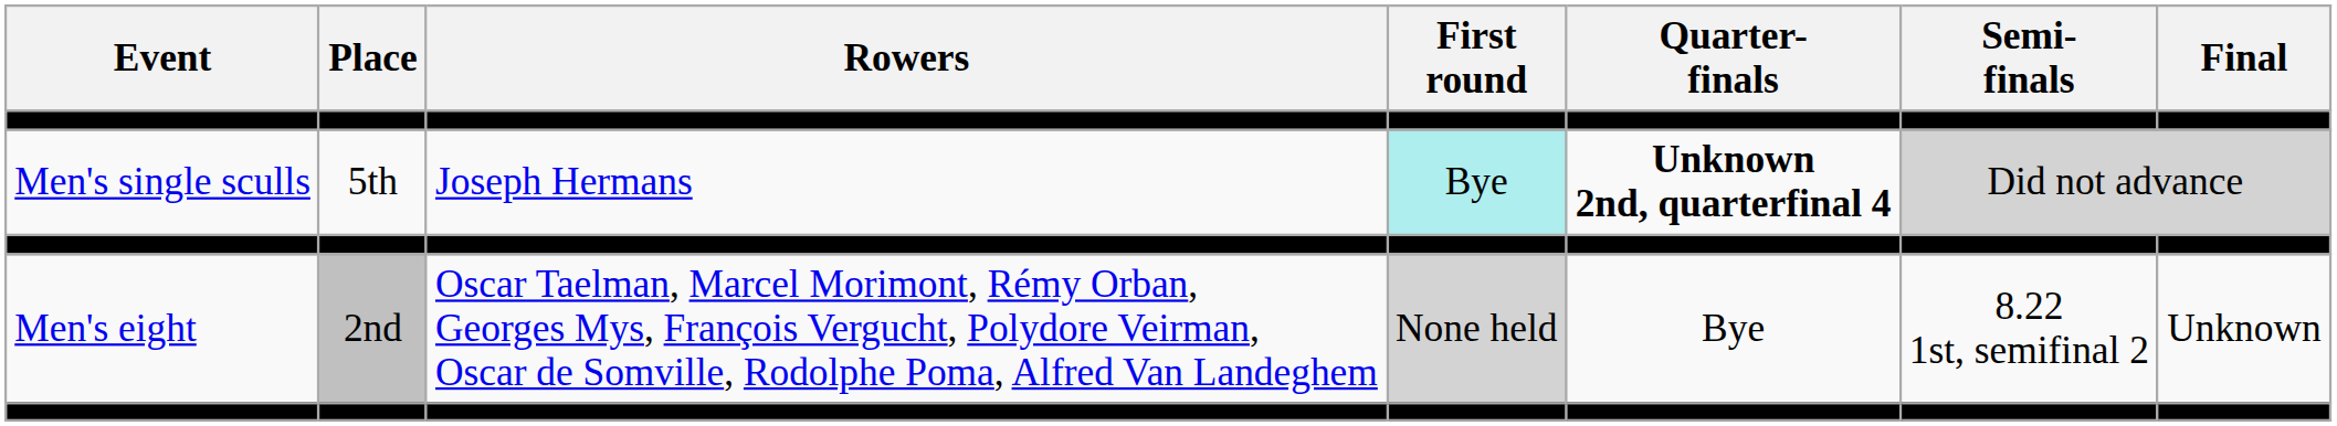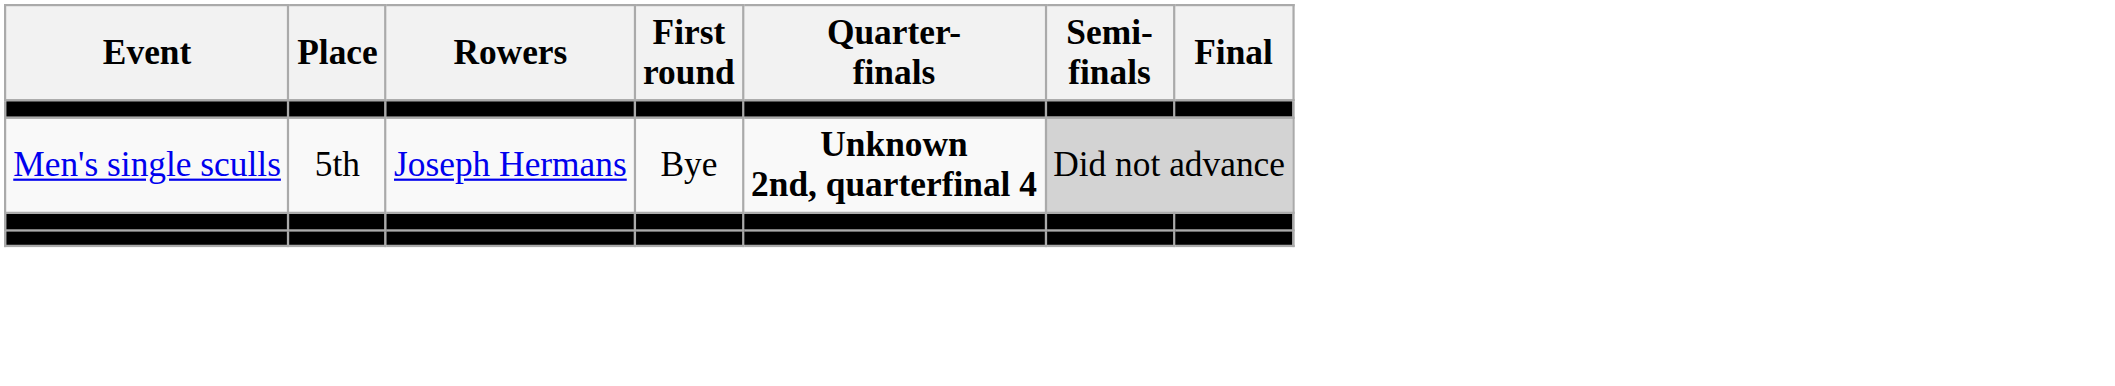Men's single sculls | First round: paleturquoise background -> no background
- row: Men's eight | 2nd | Oscar Taelman, Marcel Morimont, Rémy Orban, Georges Mys, François Vergucht, Polydore Veirman, Oscar de Somville, Rodolphe Poma, Alfred Van Landeghem | None held | Bye | 8.22 1st, semifinal 2 | Unknown
